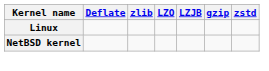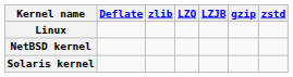+ row: Solaris kernel
